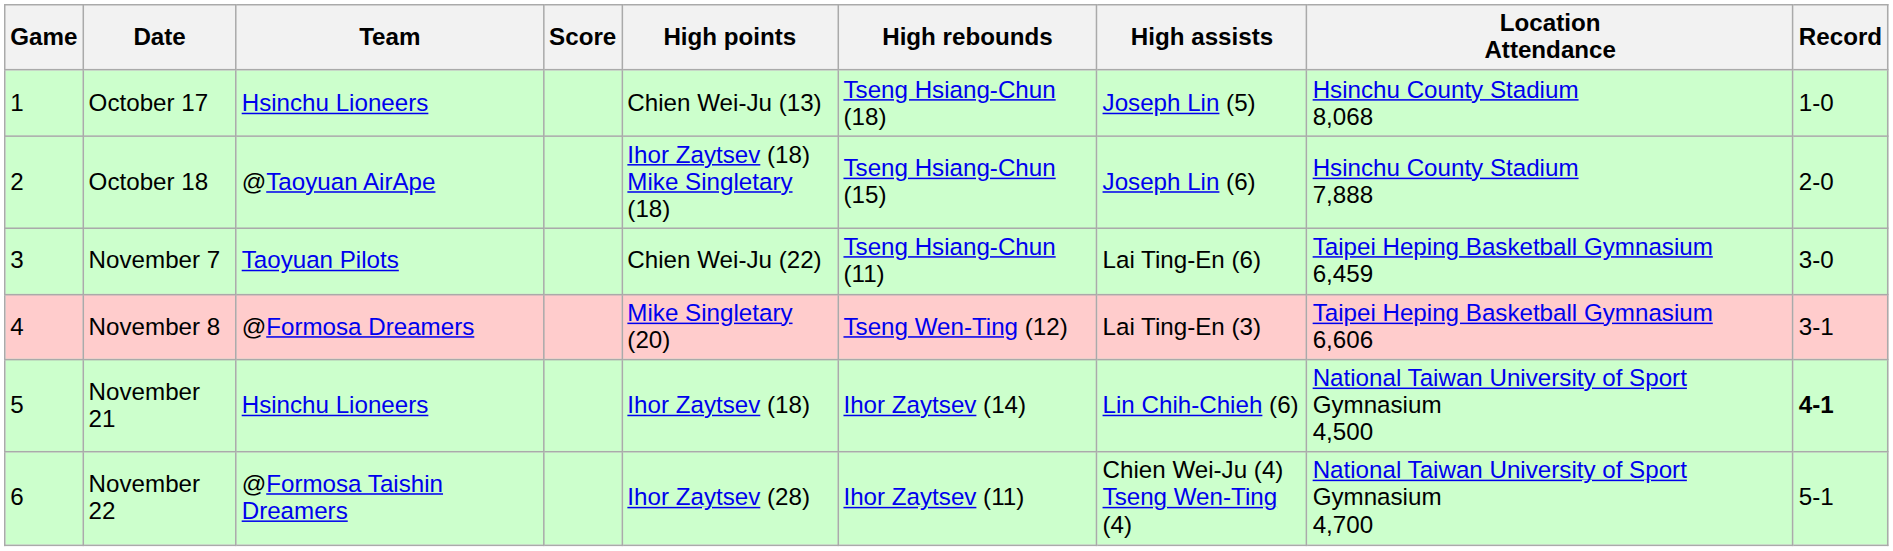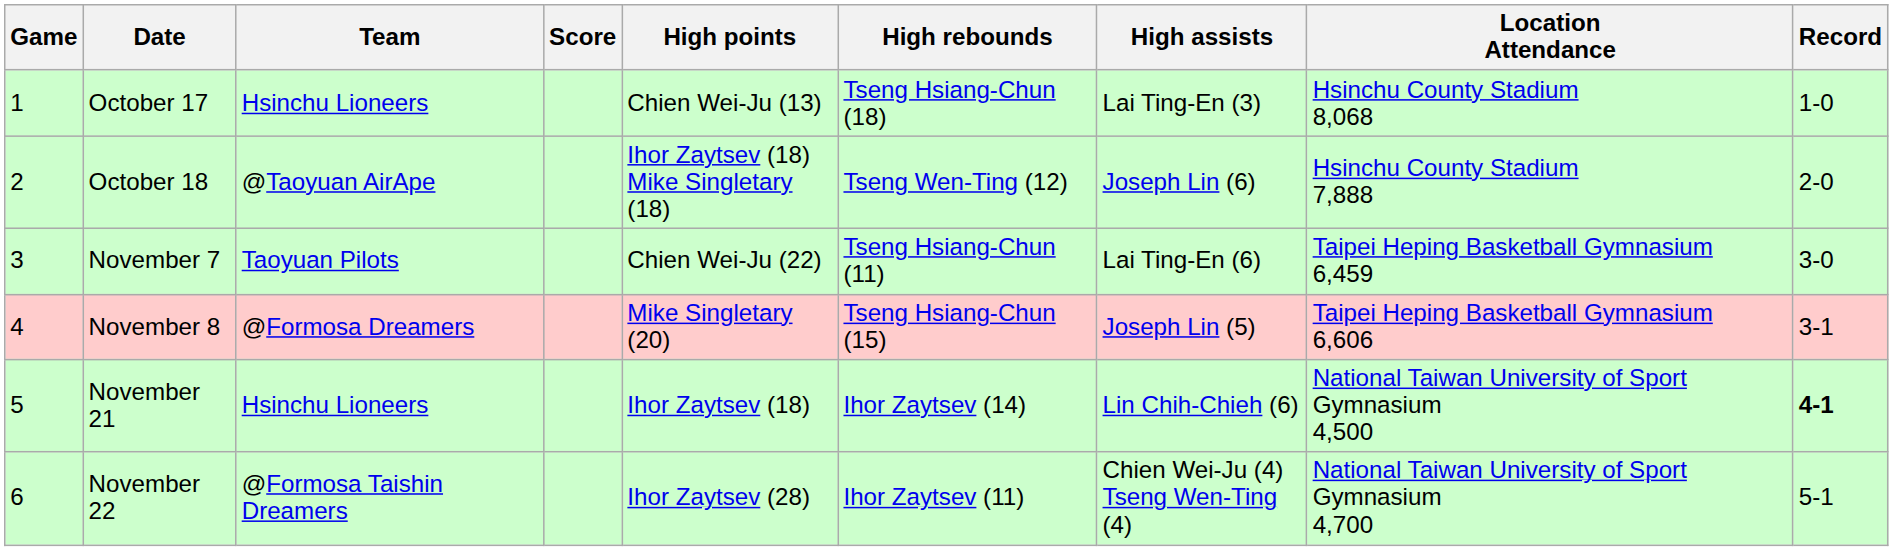October 17 | High assists: Joseph Lin (5) -> Lai Ting-En (3)
October 18 | High rebounds: Tseng Hsiang-Chun (15) -> Tseng Wen-Ting (12)
November 8 | High rebounds: Tseng Wen-Ting (12) -> Tseng Hsiang-Chun (15)
November 8 | High assists: Lai Ting-En (3) -> Joseph Lin (5)
